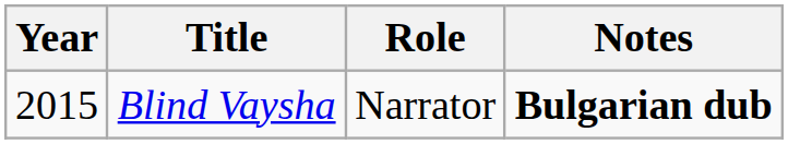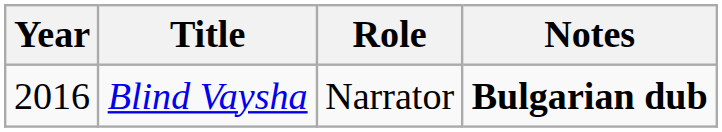Blind Vaysha | Year: 2015 -> 2016
